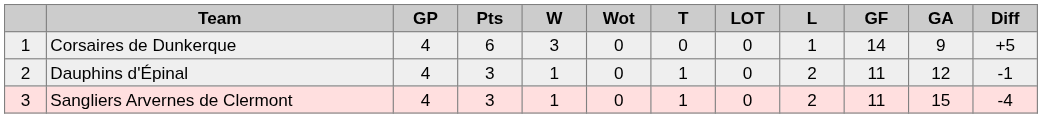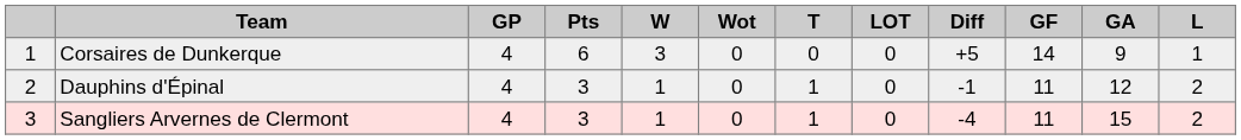columns swapped: L <-> Diff
